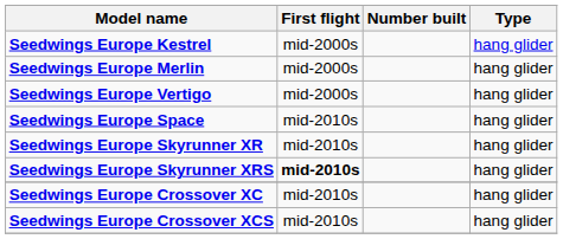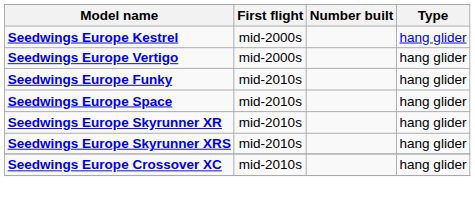- row: Seedwings Europe Merlin | mid-2000s | hang glider
+ row: Seedwings Europe Funky | mid-2010s | hang glider
Seedwings Europe Skyrunner XRS | First flight: bold -> normal
- row: Seedwings Europe Crossover XCS | mid-2010s | hang glider
